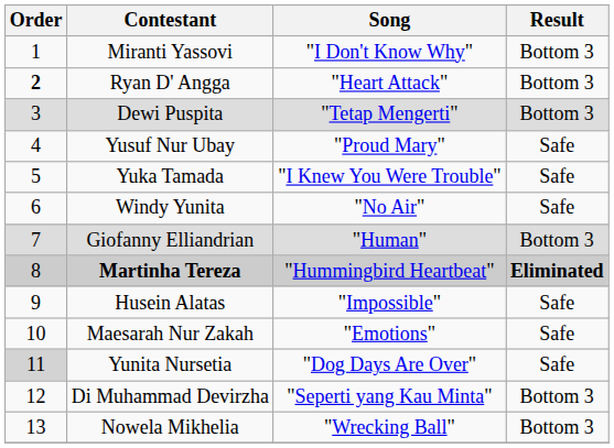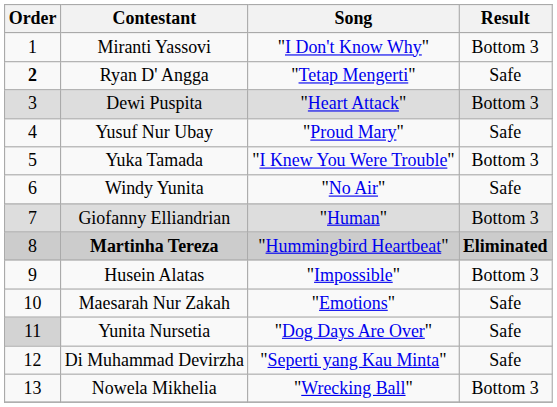Ryan D' Angga | Song: "Heart Attack" -> "Tetap Mengerti"
Ryan D' Angga | Result: Bottom 3 -> Safe
Dewi Puspita | Song: "Tetap Mengerti" -> "Heart Attack"
Yuka Tamada | Result: Safe -> Bottom 3
Husein Alatas | Result: Safe -> Bottom 3
Di Muhammad Devirzha | Result: Bottom 3 -> Safe
